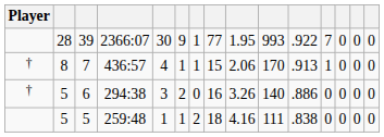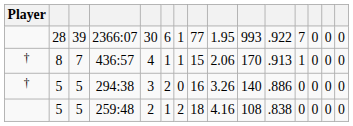2366:07 | column 6: 9 -> 6
294:38 | column 3: 6 -> 5
259:48 | column 5: 1 -> 2
259:48 | column 10: 111 -> 108
